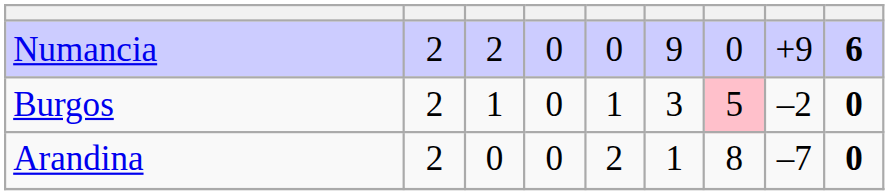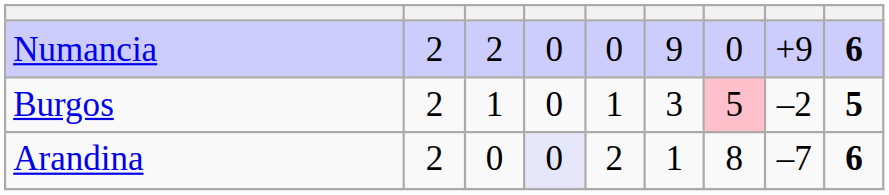Burgos | column 9: 0 -> 5
Arandina | column 4: no background -> lavender background
Arandina | column 9: 0 -> 6
